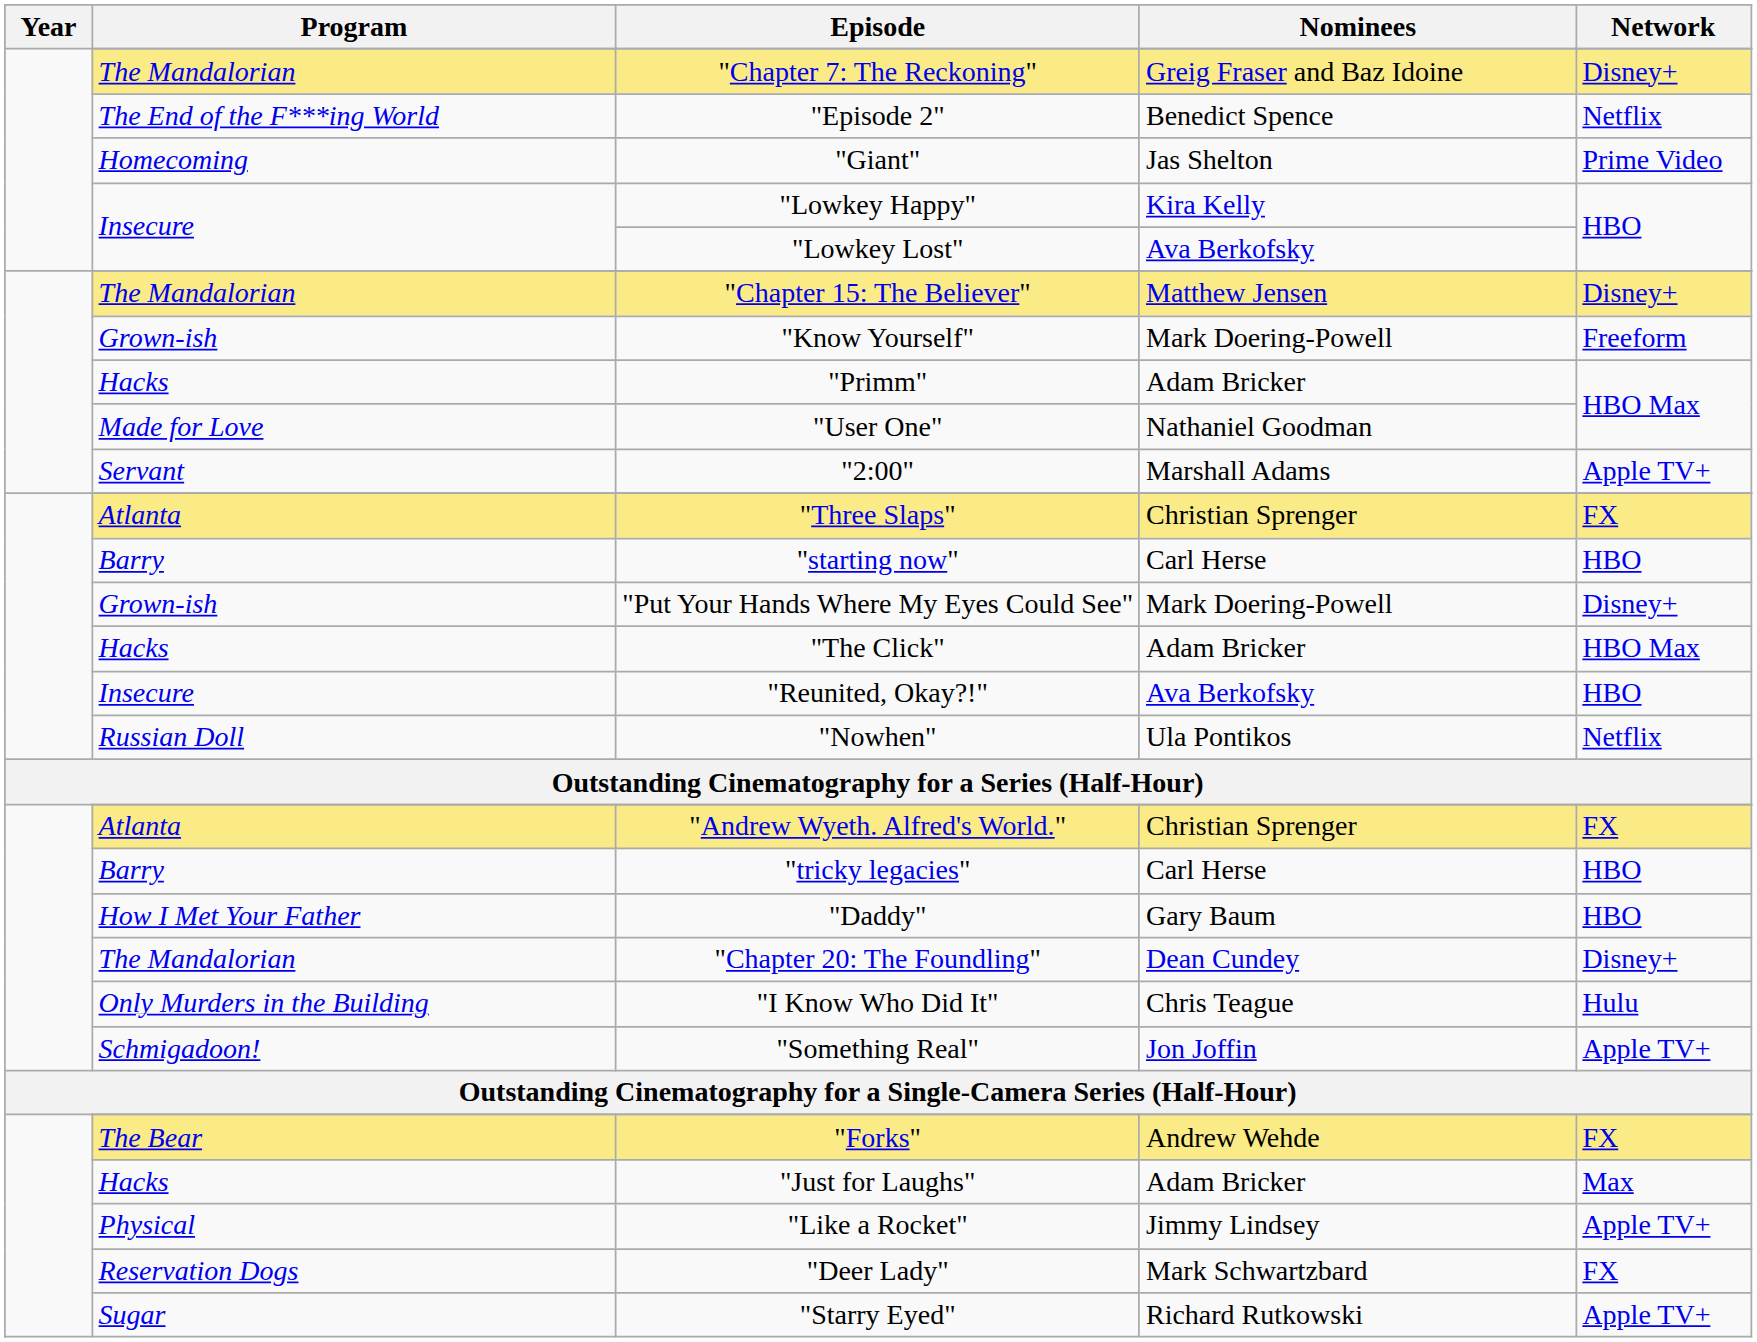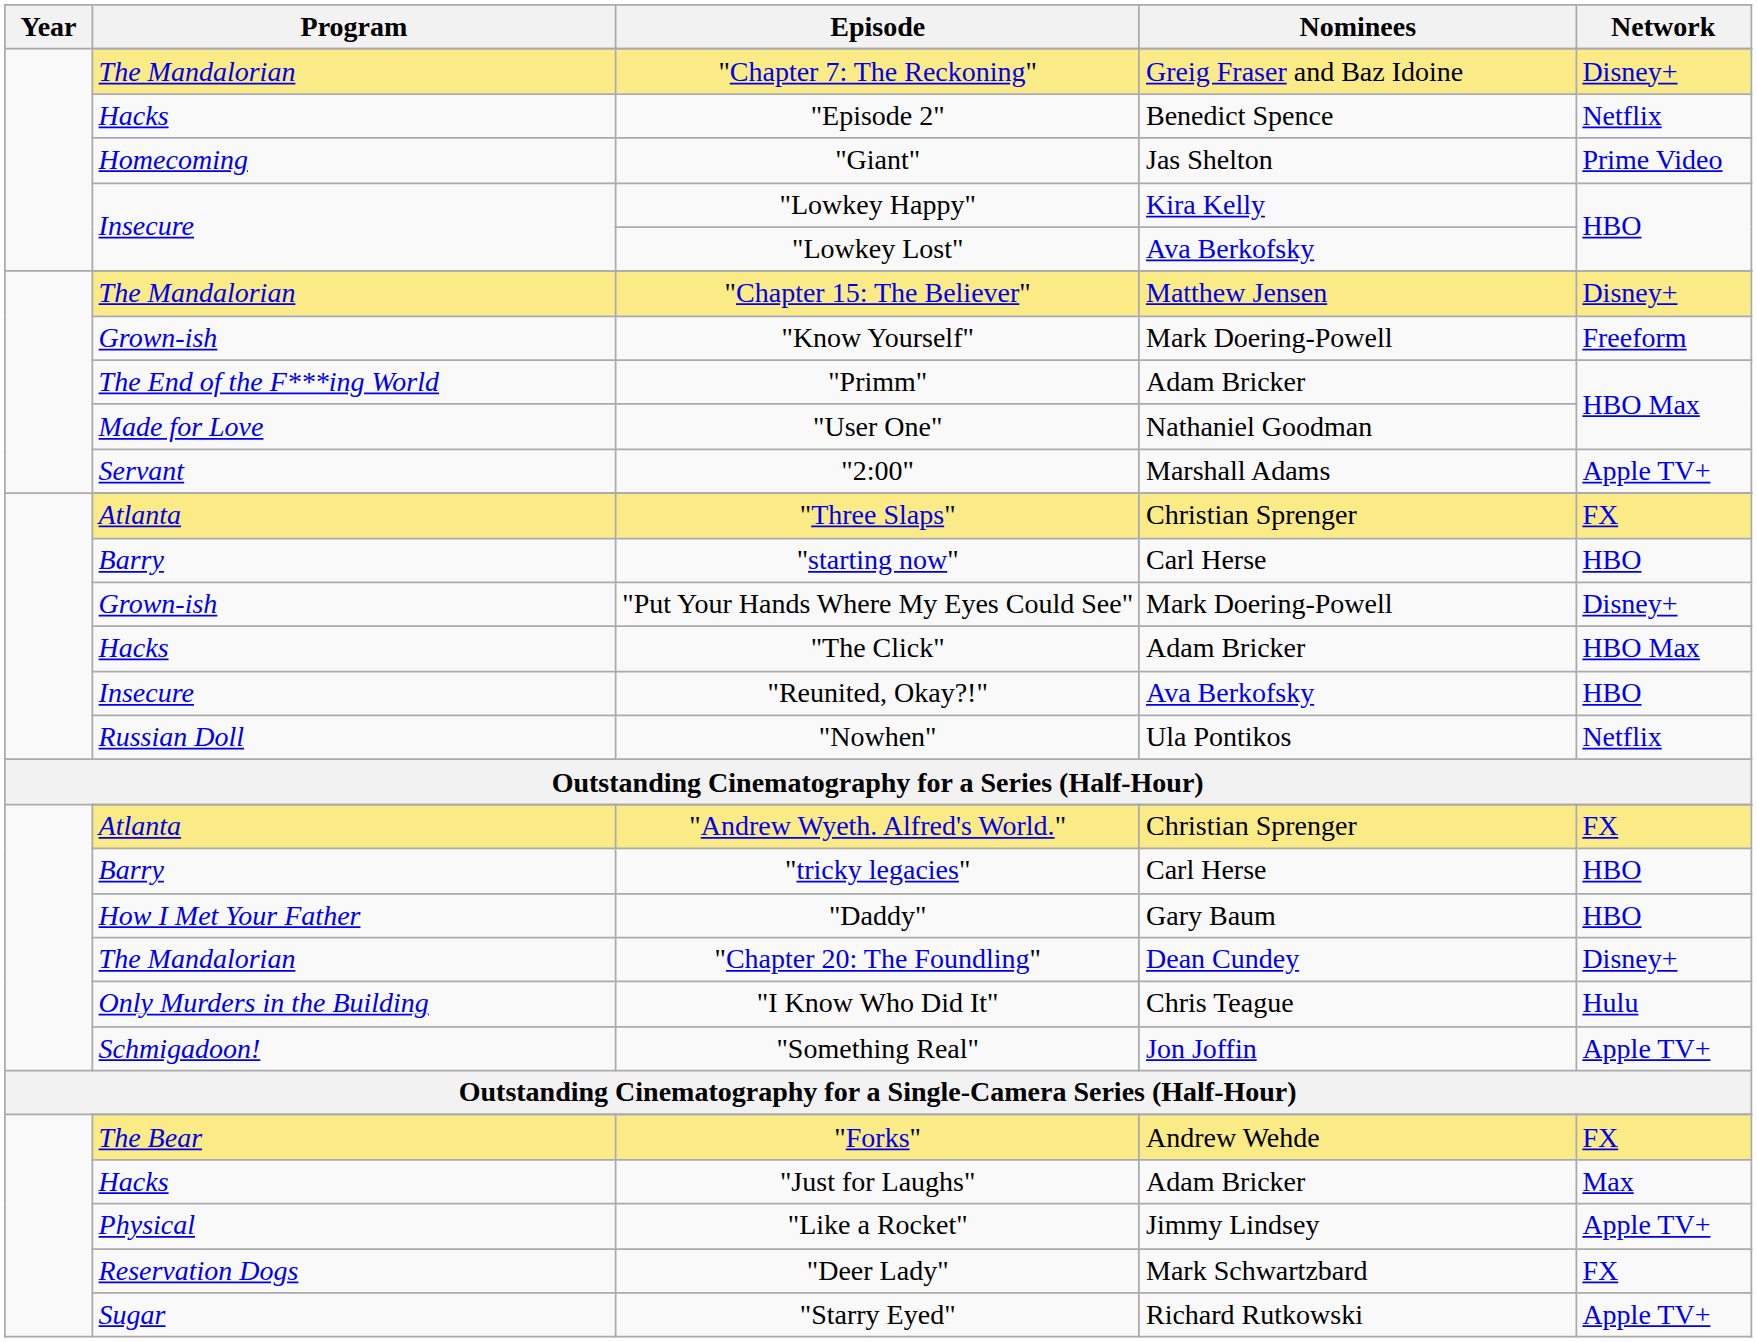"Episode 2" | Program: The End of the F***ing World -> Hacks
"Primm" | Program: Hacks -> The End of the F***ing World
